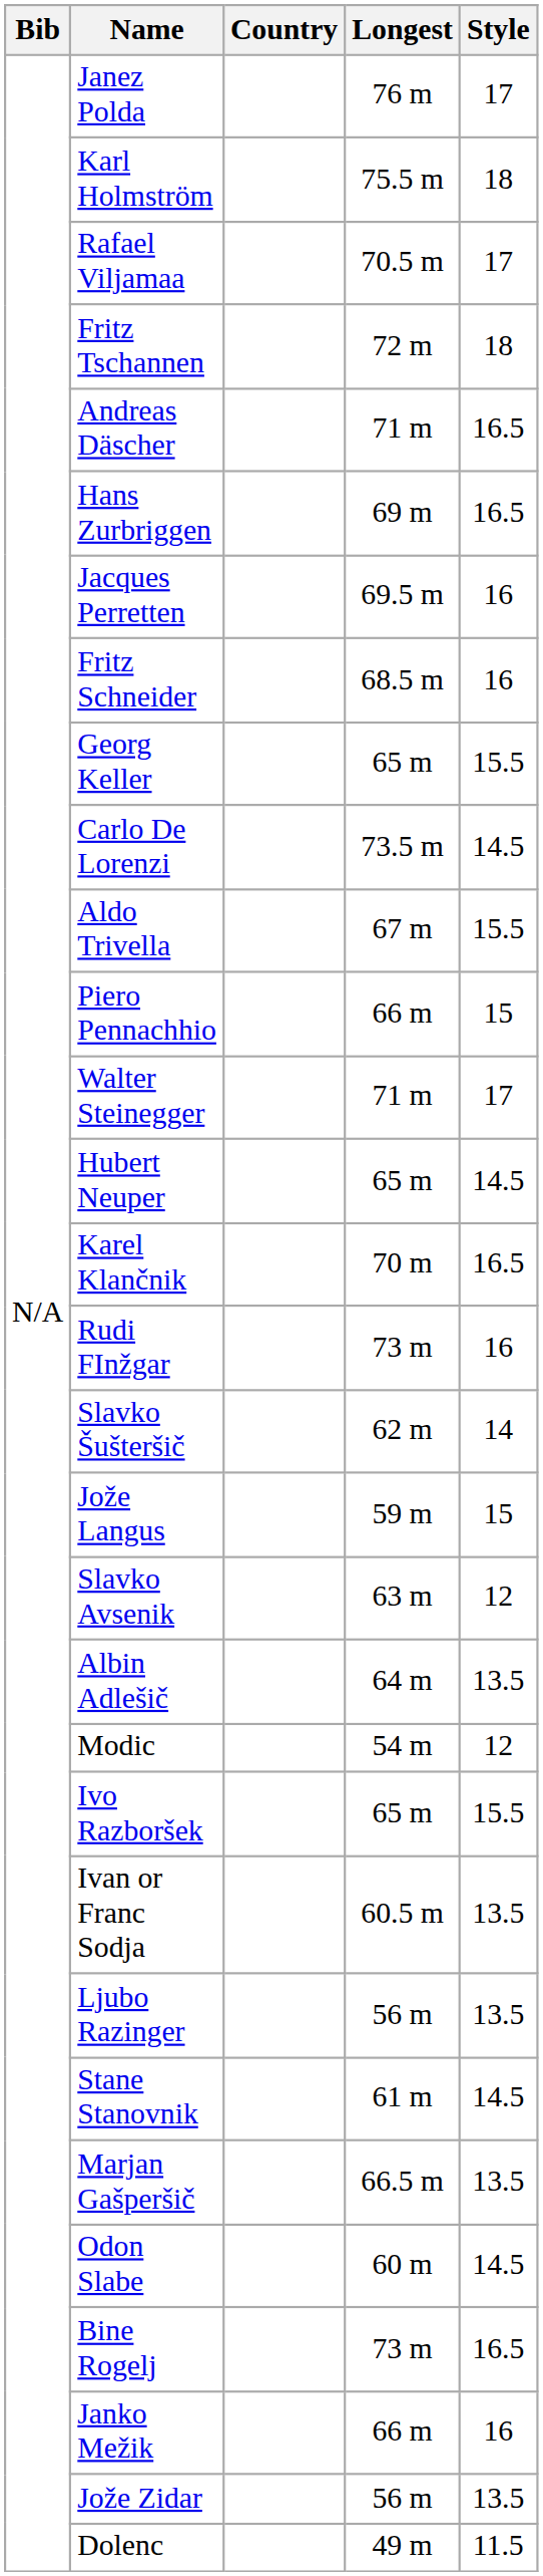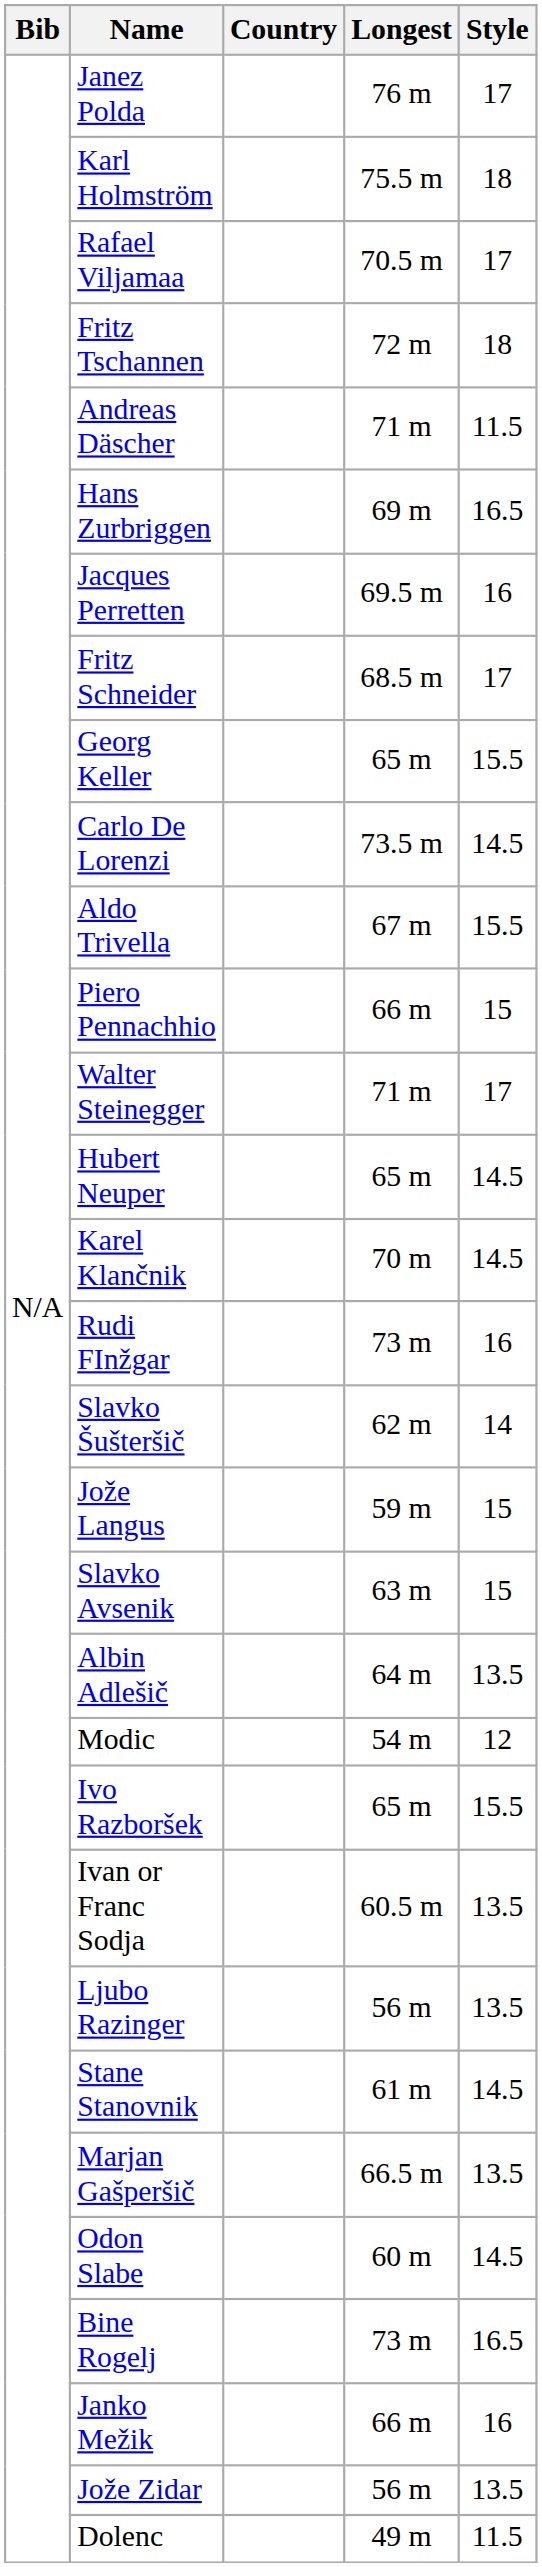Andreas Däscher | Style: 16.5 -> 11.5
Fritz Schneider | Style: 16 -> 17
Karel Klančnik | Style: 16.5 -> 14.5
Slavko Avsenik | Style: 12 -> 15
